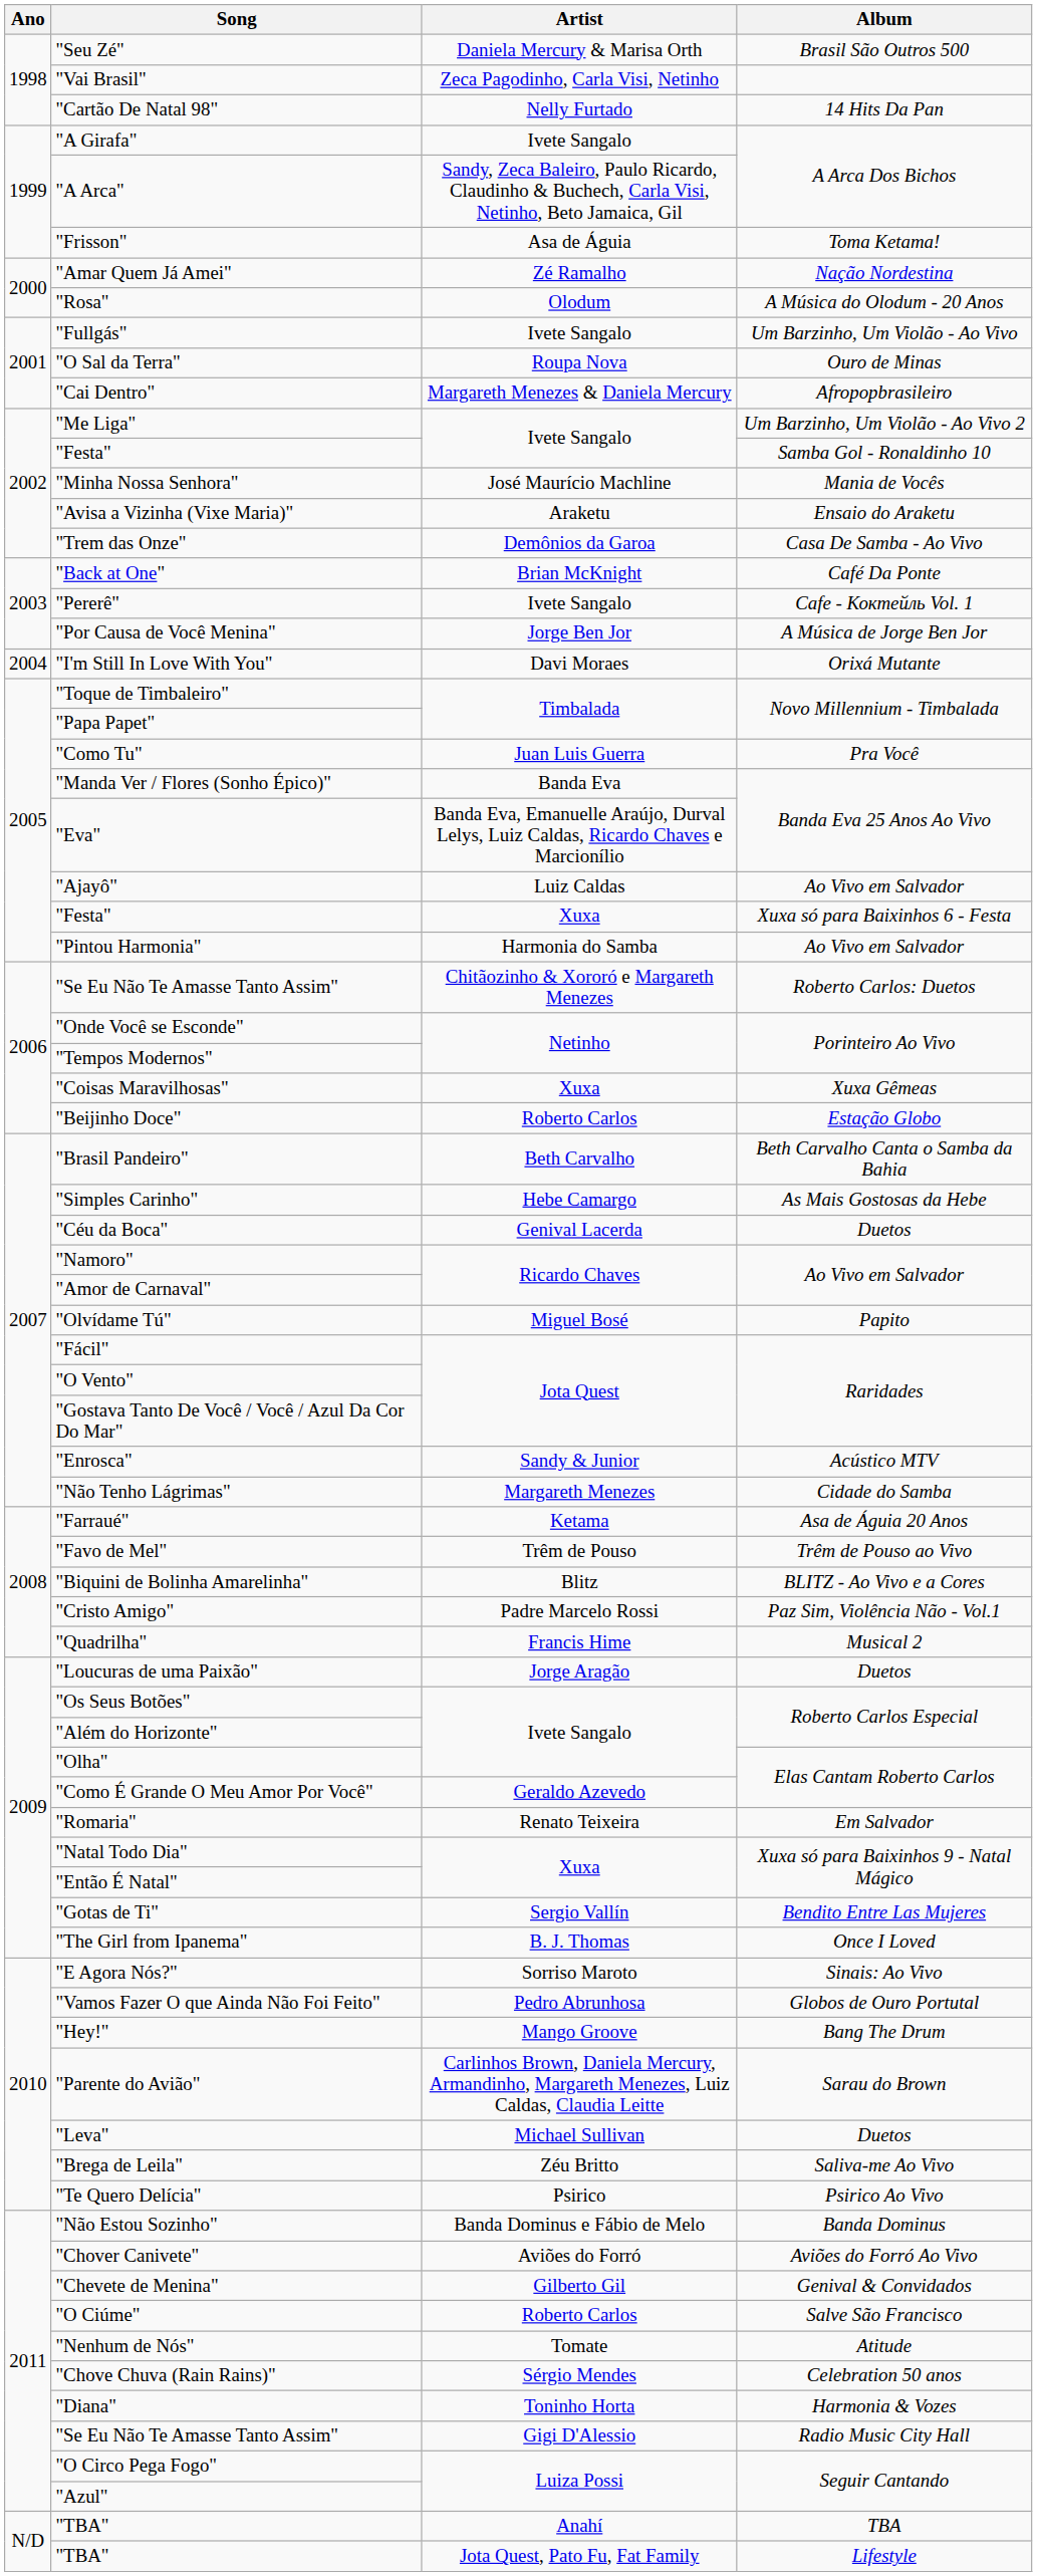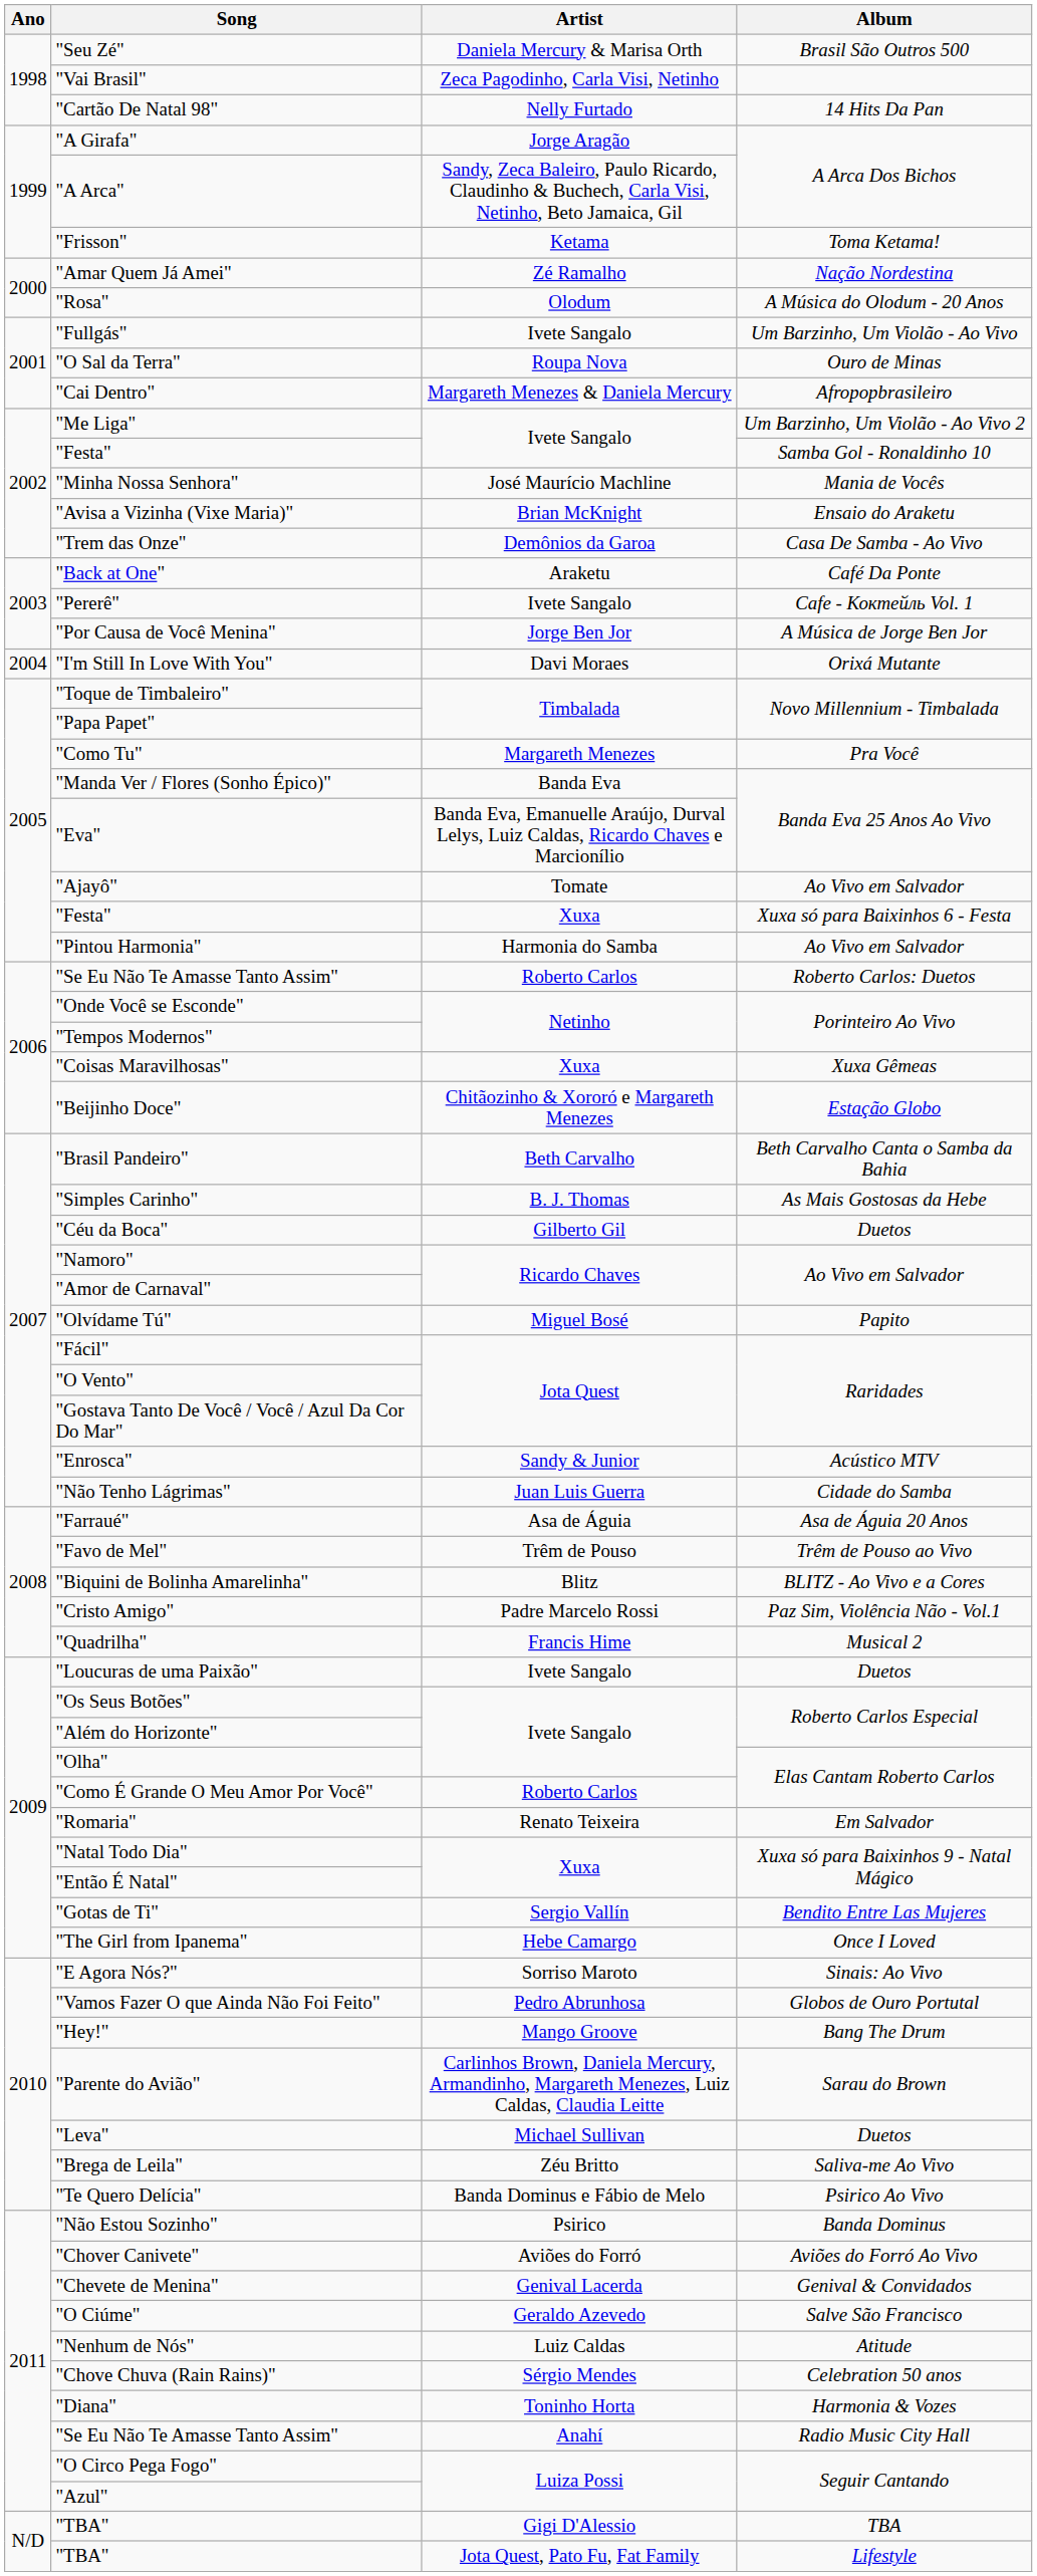"A Girafa" | Artist: Ivete Sangalo -> Jorge Aragão
"Frisson" | Artist: Asa de Águia -> Ketama
"Avisa a Vizinha (Vixe Maria)" | Artist: Araketu -> Brian McKnight
"Back at One" | Artist: Brian McKnight -> Araketu
"Como Tu" | Artist: Juan Luis Guerra -> Margareth Menezes
"Ajayô" | Artist: Luiz Caldas -> Tomate
"Se Eu Não Te Amasse Tanto Assim" / Roberto Carlos: Duetos | Artist: Chitãozinho & Xororó e Margareth Menezes -> Roberto Carlos
"Beijinho Doce" | Artist: Roberto Carlos -> Chitãozinho & Xororó e Margareth Menezes
"Simples Carinho" | Artist: Hebe Camargo -> B. J. Thomas
"Céu da Boca" | Artist: Genival Lacerda -> Gilberto Gil
"Não Tenho Lágrimas" | Artist: Margareth Menezes -> Juan Luis Guerra
"Farraué" | Artist: Ketama -> Asa de Águia
"Loucuras de uma Paixão" | Artist: Jorge Aragão -> Ivete Sangalo
"Como É Grande O Meu Amor Por Você" | Artist: Geraldo Azevedo -> Roberto Carlos
"The Girl from Ipanema" | Artist: B. J. Thomas -> Hebe Camargo
"Te Quero Delícia" | Artist: Psirico -> Banda Dominus e Fábio de Melo
"Não Estou Sozinho" | Artist: Banda Dominus e Fábio de Melo -> Psirico
"Chevete de Menina" | Artist: Gilberto Gil -> Genival Lacerda
"O Ciúme" | Artist: Roberto Carlos -> Geraldo Azevedo
"Nenhum de Nós" | Artist: Tomate -> Luiz Caldas
"Se Eu Não Te Amasse Tanto Assim" / Radio Music City Hall | Artist: Gigi D'Alessio -> Anahí
"TBA" / TBA | Artist: Anahí -> Gigi D'Alessio
